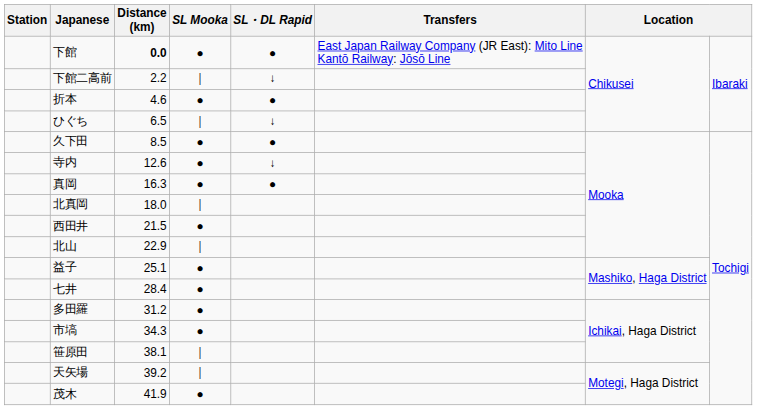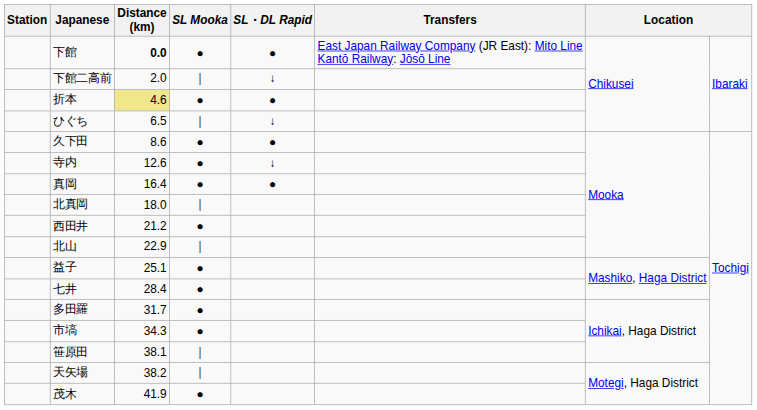下館二高前 | Distance (km): 2.2 -> 2.0
折本 | Distance (km): no background -> khaki background
久下田 | Distance (km): 8.5 -> 8.6
真岡 | Distance (km): 16.3 -> 16.4
西田井 | Distance (km): 21.5 -> 21.2
多田羅 | Distance (km): 31.2 -> 31.7
天矢場 | Distance (km): 39.2 -> 38.2
